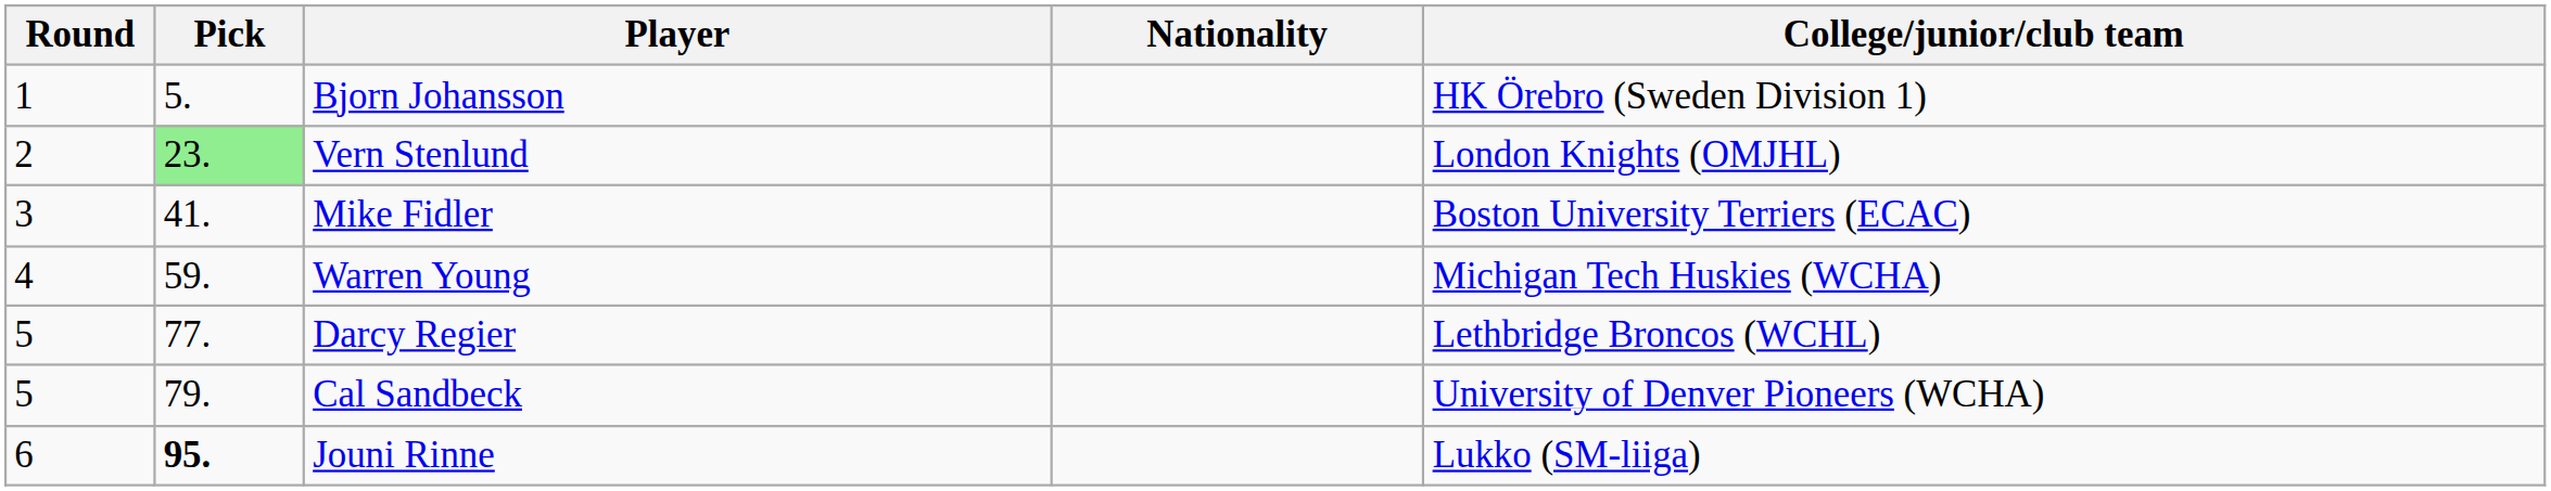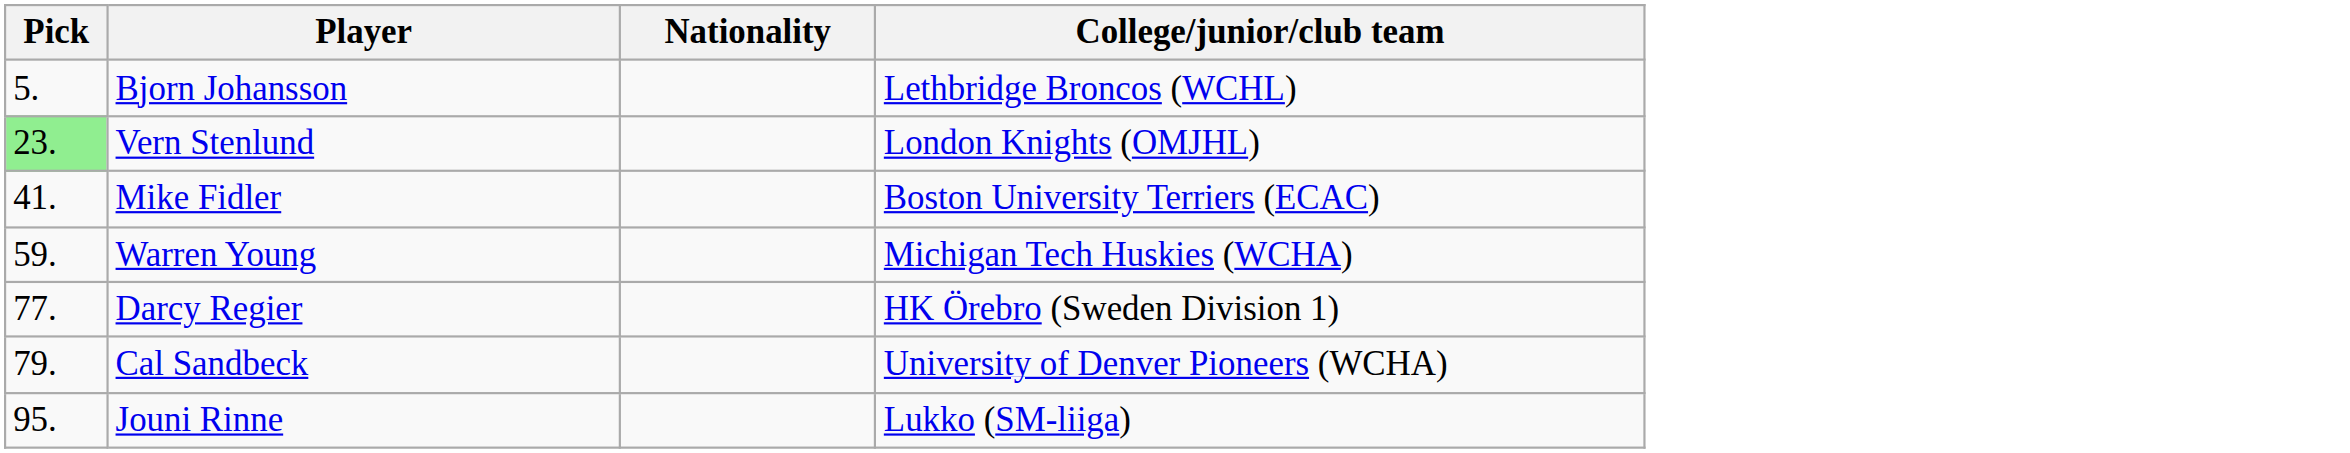- column: Round | 1 | 2 | 3 | 4 | 5 | 5 | 6
Bjorn Johansson | College/junior/club team: HK Örebro (Sweden Division 1) -> Lethbridge Broncos (WCHL)
Darcy Regier | College/junior/club team: Lethbridge Broncos (WCHL) -> HK Örebro (Sweden Division 1)
Jouni Rinne | Pick: bold -> normal
